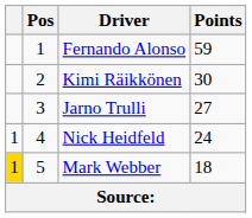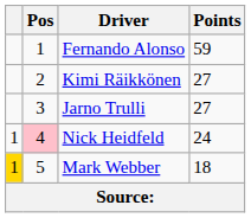Kimi Räikkönen | Points: 30 -> 27
Nick Heidfeld | Pos: no background -> pink background
